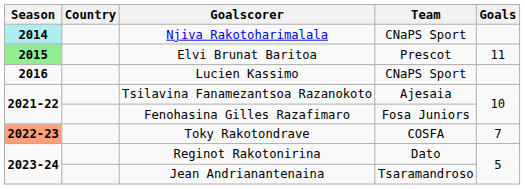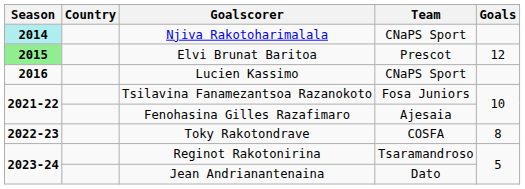Elvi Brunat Baritoa | Goals: 11 -> 12
Tsilavina Fanamezantsoa Razanokoto | Team: Ajesaia -> Fosa Juniors
Fenohasina Gilles Razafimaro | Team: Fosa Juniors -> Ajesaia
Toky Rakotondrave | Season: lightsalmon background -> no background
Toky Rakotondrave | Goals: 7 -> 8
Reginot Rakotonirina | Team: Dato -> Tsaramandroso
Jean Andrianantenaina | Team: Tsaramandroso -> Dato
